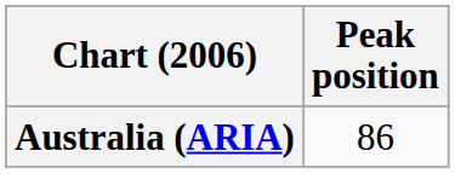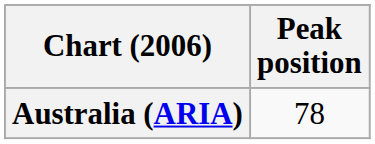Australia (ARIA) | Peak position: 86 -> 78
